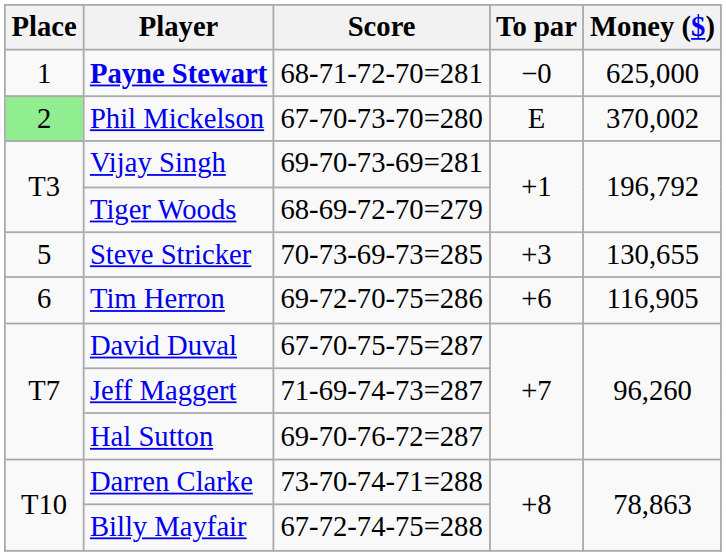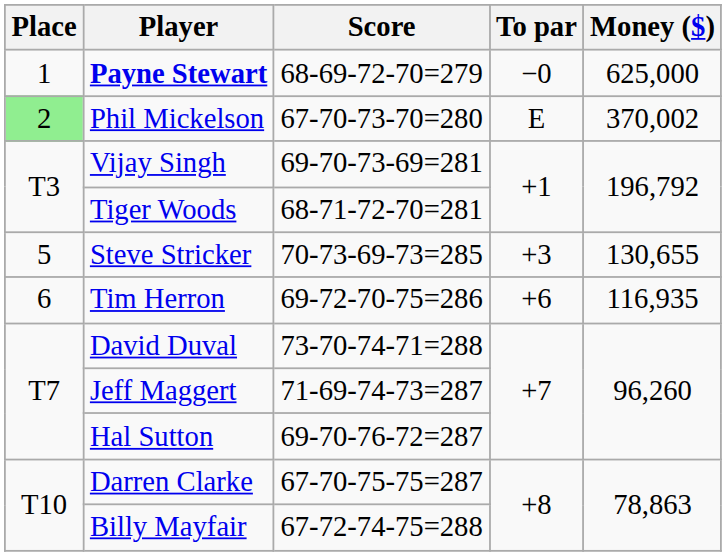Payne Stewart | Score: 68-71-72-70=281 -> 68-69-72-70=279
Tiger Woods | Score: 68-69-72-70=279 -> 68-71-72-70=281
Tim Herron | Money ($): 116,905 -> 116,935
David Duval | Score: 67-70-75-75=287 -> 73-70-74-71=288
Darren Clarke | Score: 73-70-74-71=288 -> 67-70-75-75=287
